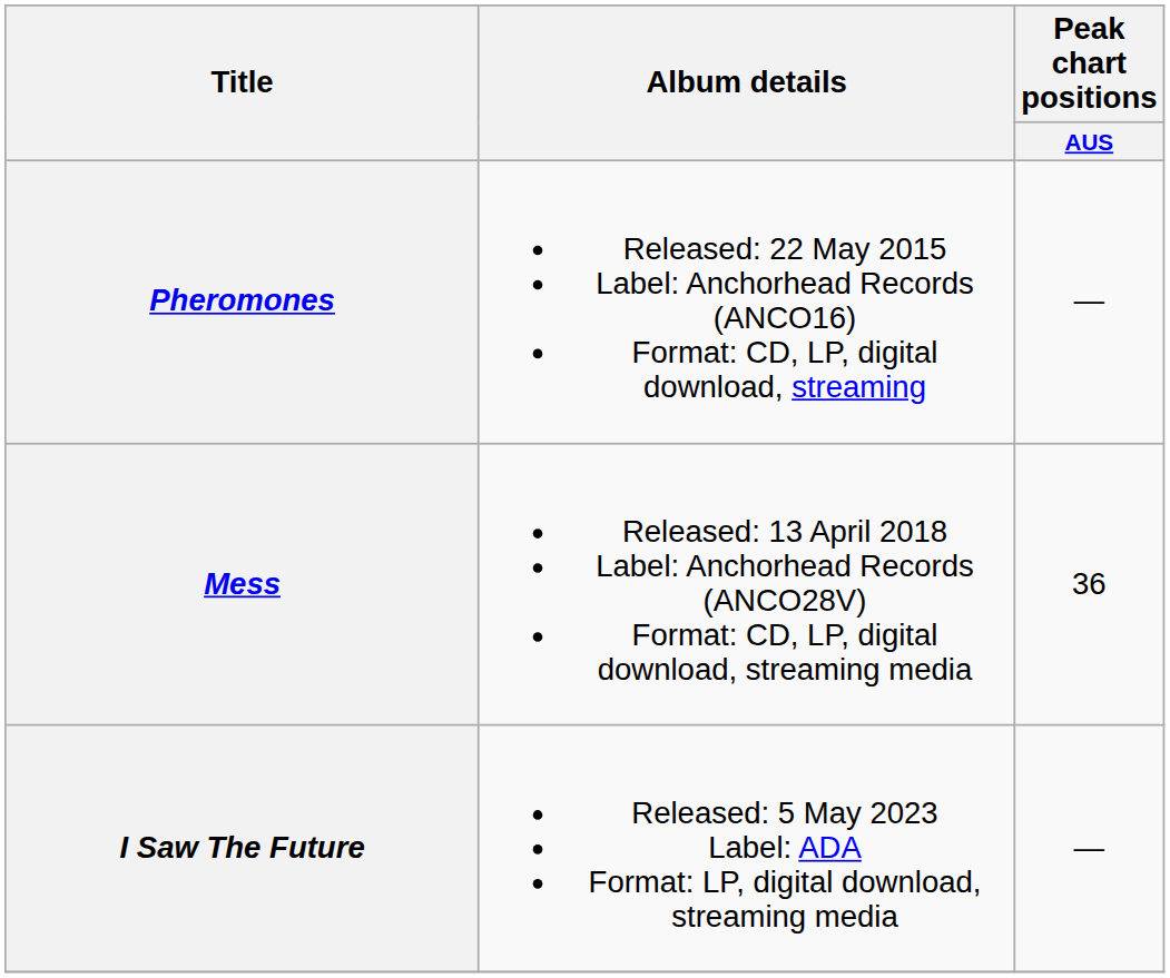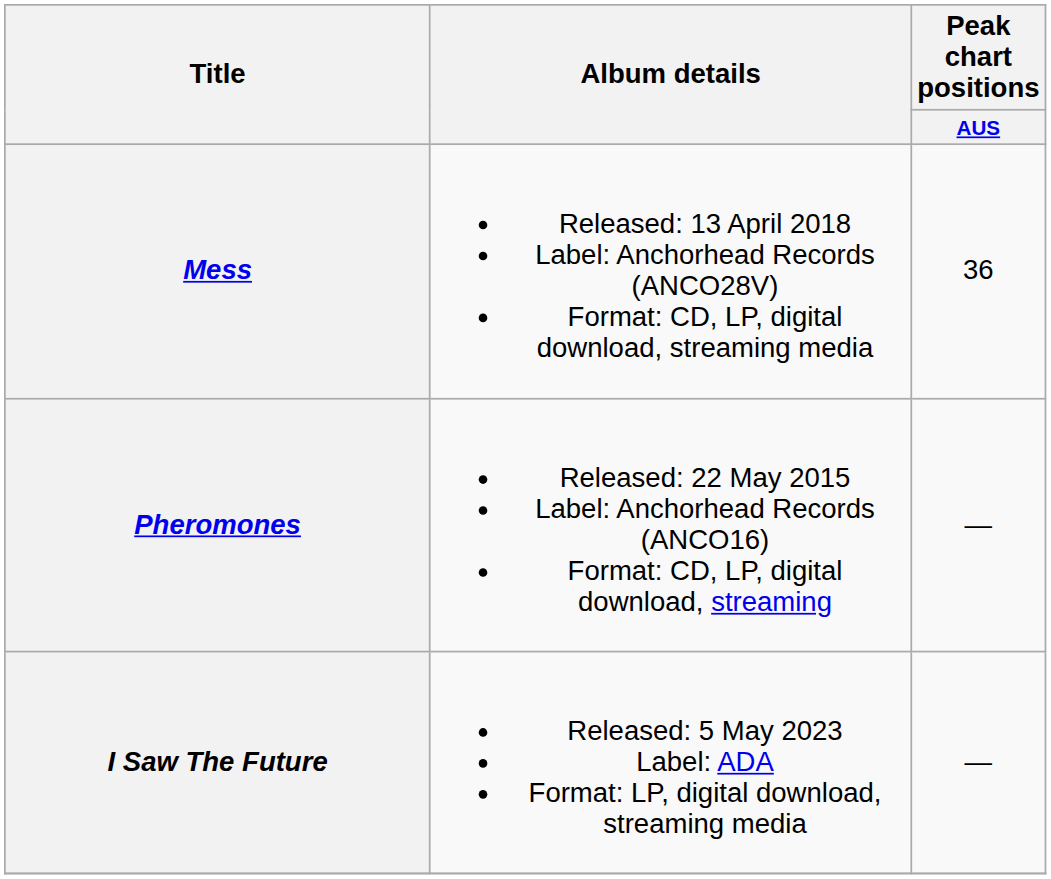rows swapped: Pheromones <-> Mess
